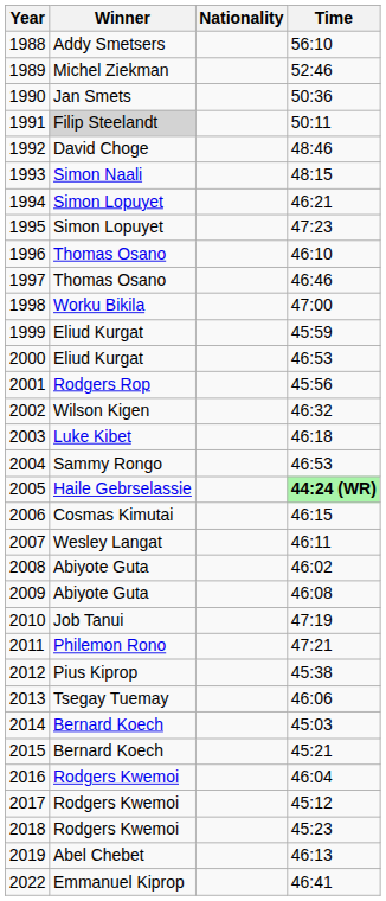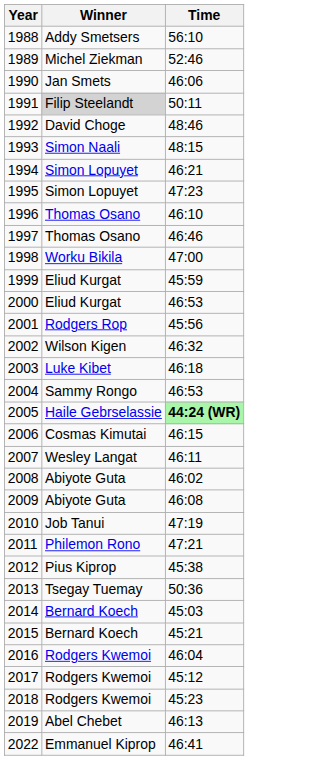- column: Nationality
1990 | Time: 50:36 -> 46:06
2013 | Time: 46:06 -> 50:36
